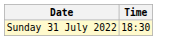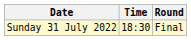+ column: Round | Final
